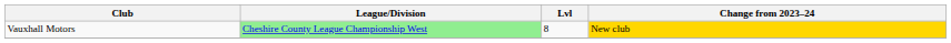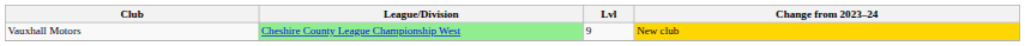Vauxhall Motors | Lvl: 8 -> 9
